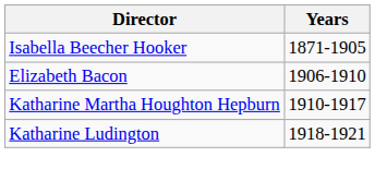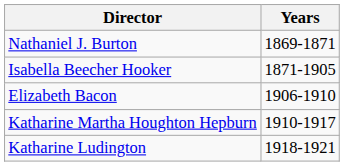+ row: Nathaniel J. Burton | 1869-1871
